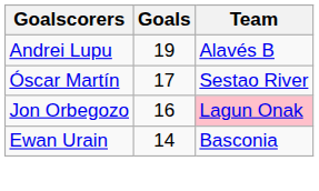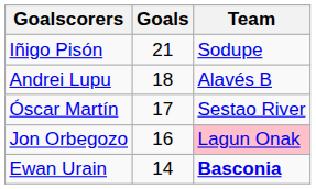+ row: Iñigo Pisón | 21 | Sodupe
Andrei Lupu | Goals: 19 -> 18
Ewan Urain | Team: normal -> bold
